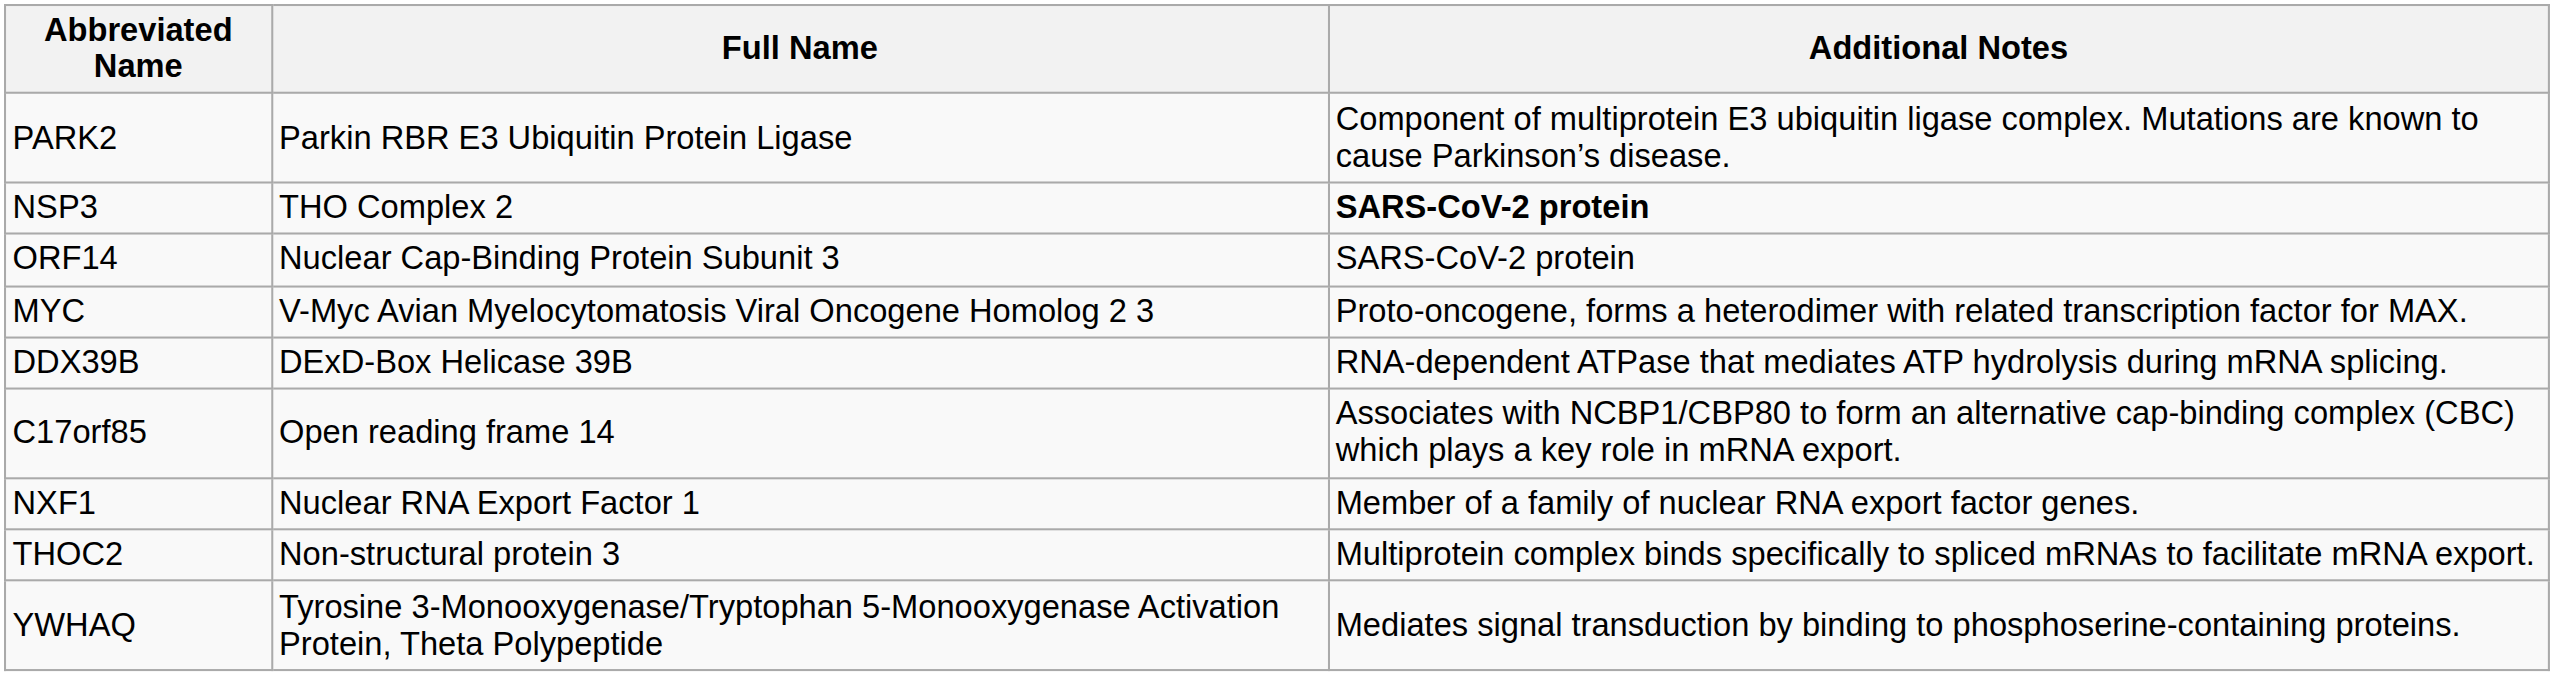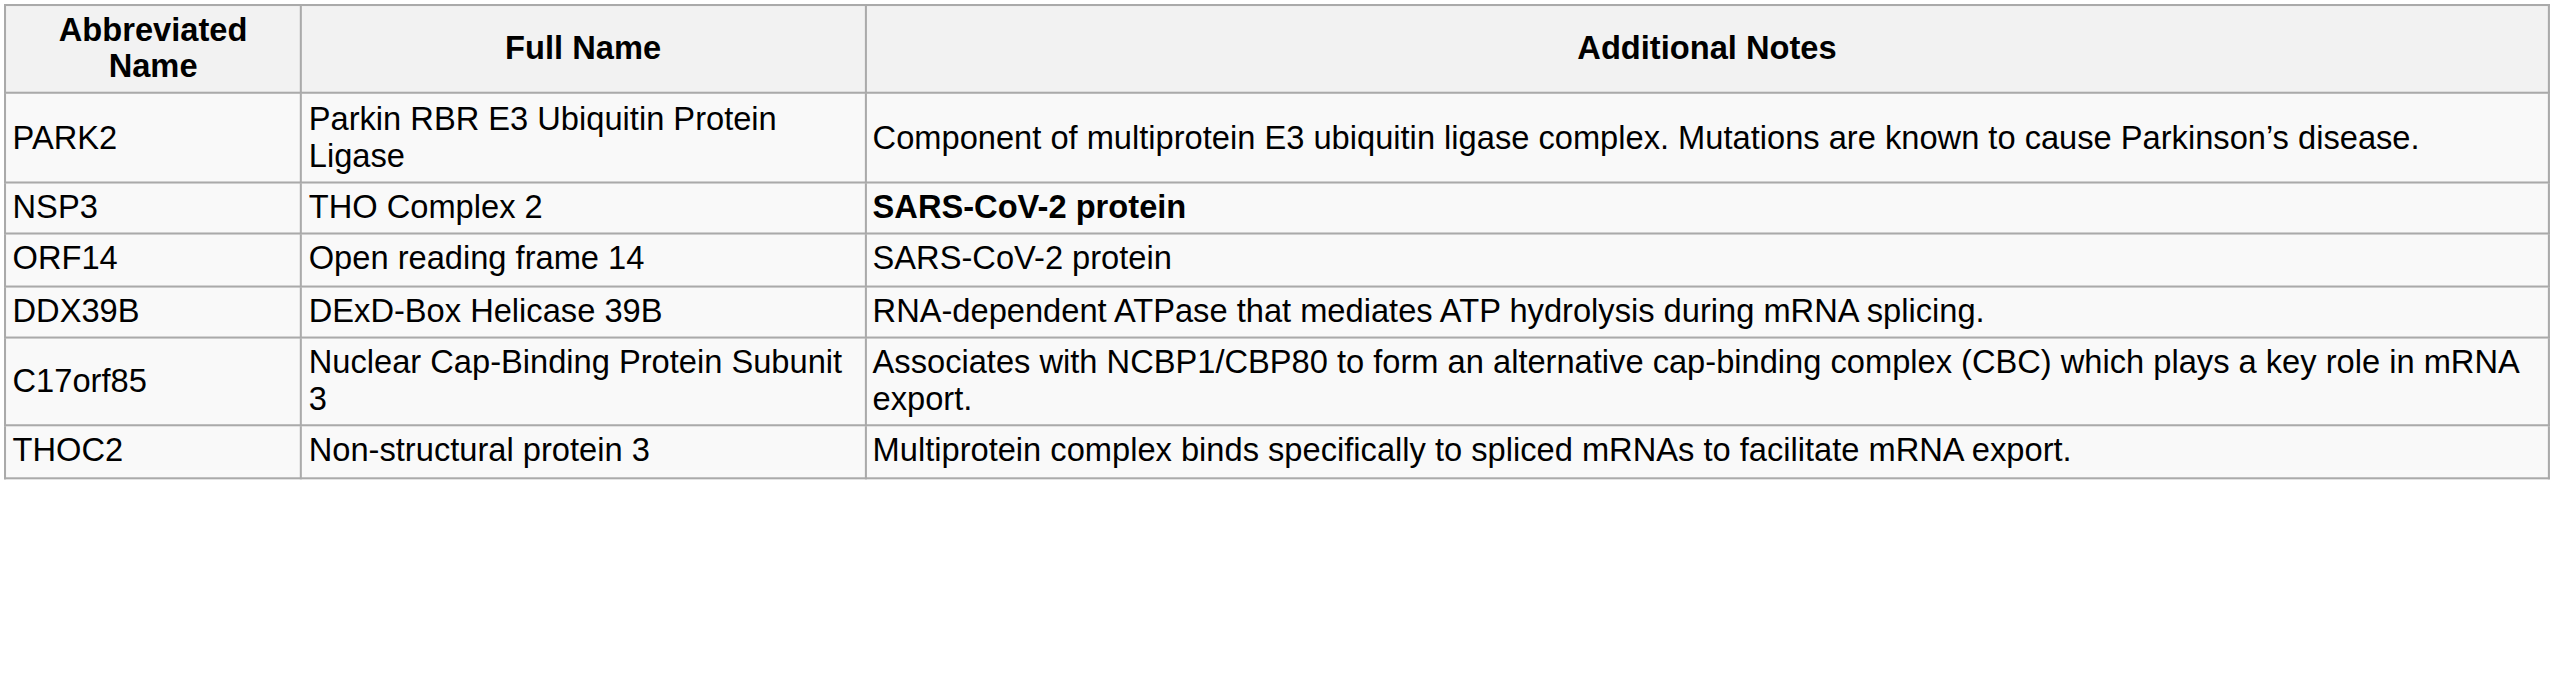ORF14 | Full Name: Nuclear Cap-Binding Protein Subunit 3 -> Open reading frame 14
- row: MYC | V-Myc Avian Myelocytomatosis Viral Oncogene Homolog 2 3 | Proto-oncogene, forms a heterodimer with related transcription factor for MAX.
C17orf85 | Full Name: Open reading frame 14 -> Nuclear Cap-Binding Protein Subunit 3
- row: NXF1 | Nuclear RNA Export Factor 1 | Member of a family of nuclear RNA export factor genes.
- row: YWHAQ | Tyrosine 3-Monooxygenase/Tryptophan 5-Monooxygenase Activation Protein, Theta Polypeptide | Mediates signal transduction by binding to phosphoserine-containing proteins.
